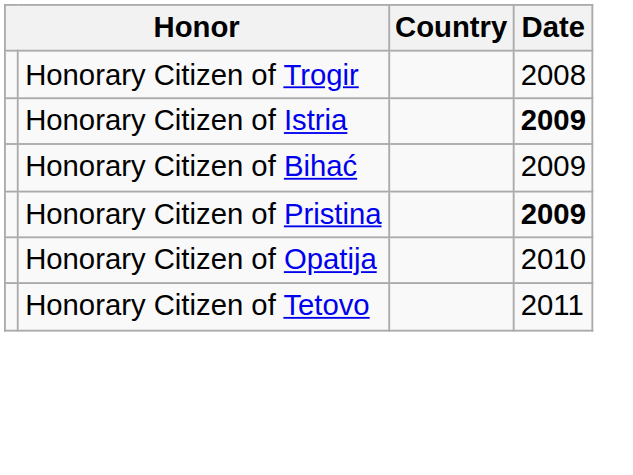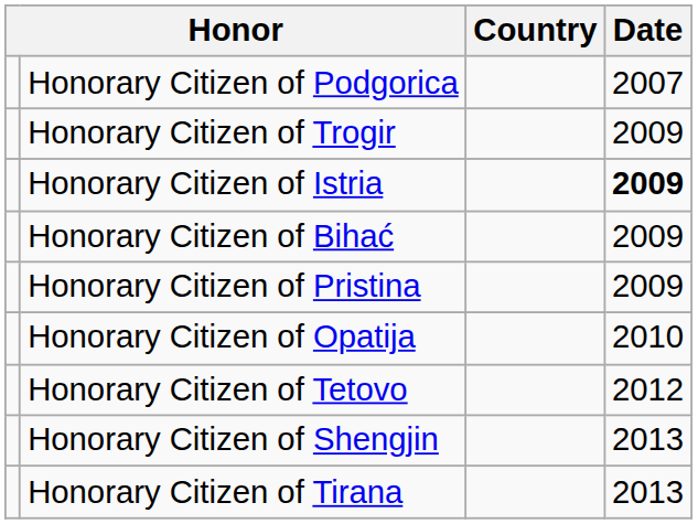+ row: Honorary Citizen of Podgorica | 2007
Honorary Citizen of Trogir | Date: 2008 -> 2009
Honorary Citizen of Pristina | Date: bold -> normal
Honorary Citizen of Tetovo | Date: 2011 -> 2012
+ row: Honorary Citizen of Shengjin | 2013
+ row: Honorary Citizen of Tirana | 2013
